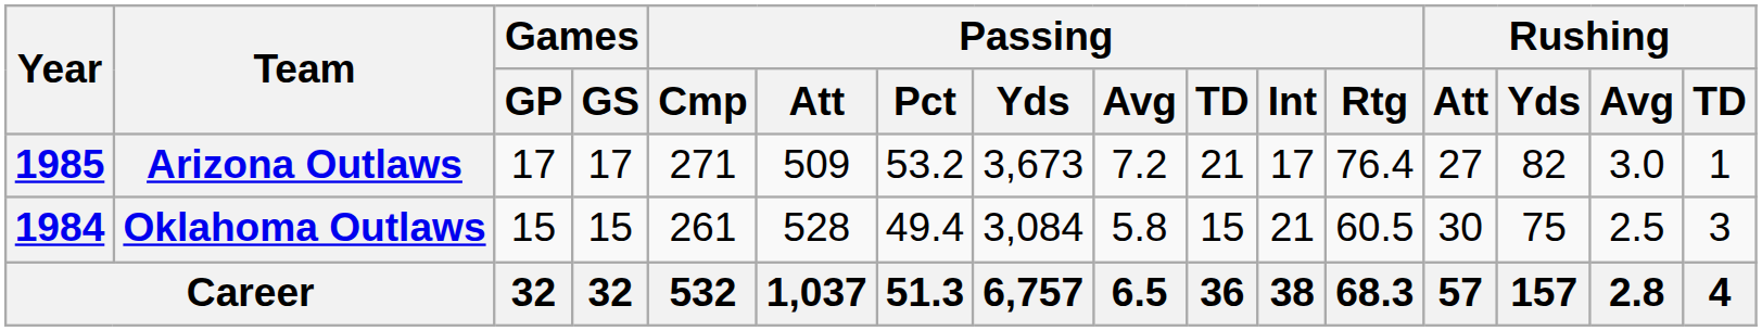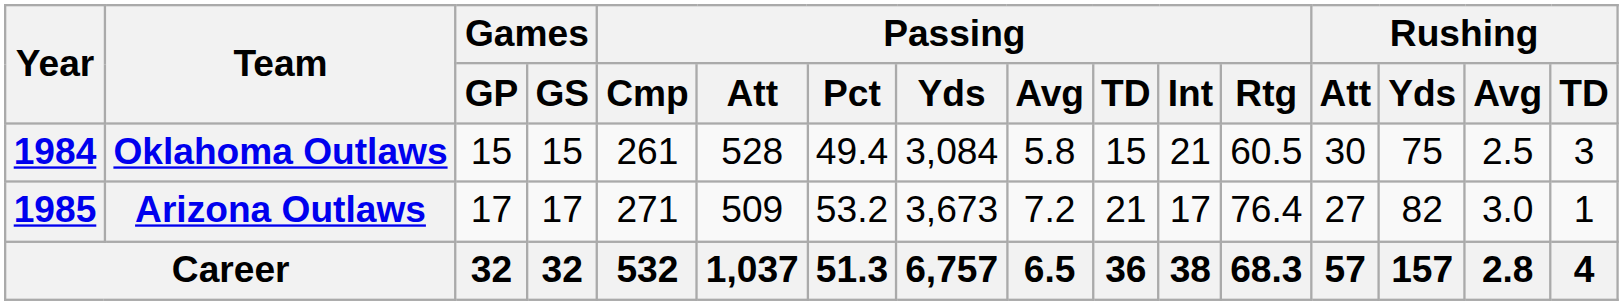rows swapped: Oklahoma Outlaws <-> Arizona Outlaws
